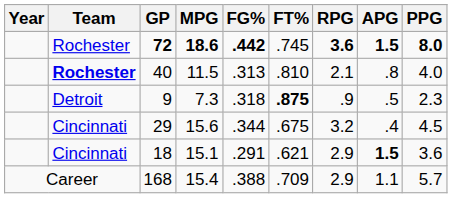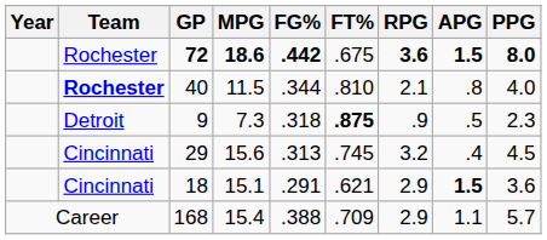72 | FT%: .745 -> .675
40 | FG%: .313 -> .344
29 | FG%: .344 -> .313
29 | FT%: .675 -> .745
